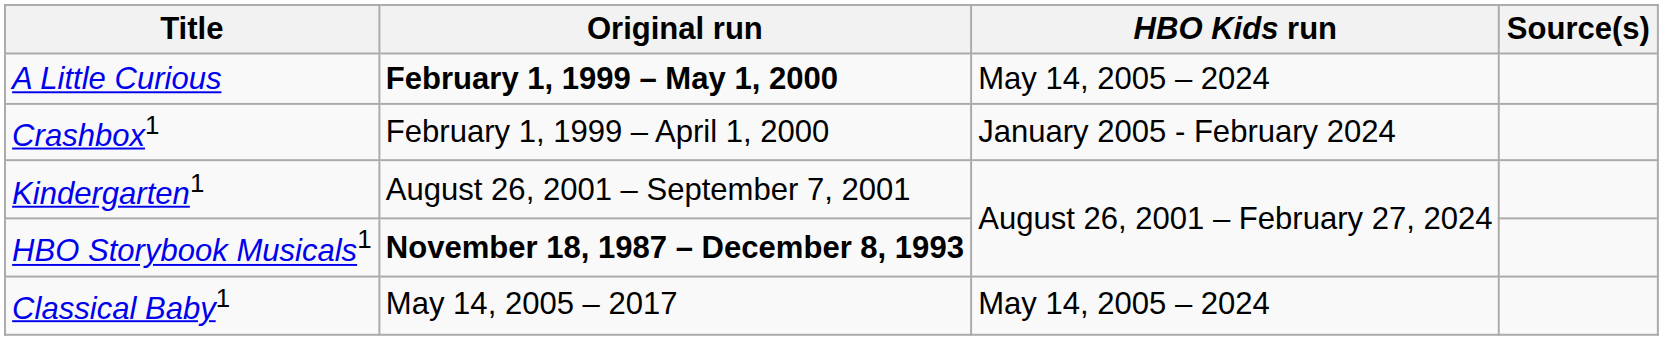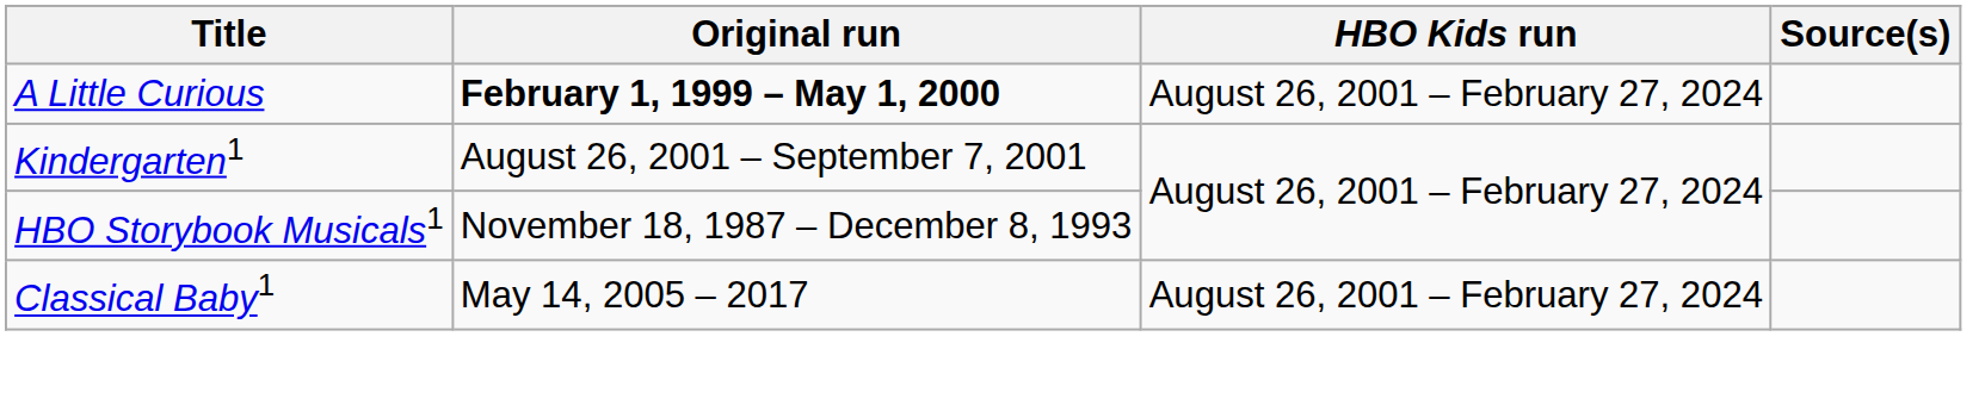A Little Curious | HBO Kids run: May 14, 2005 – 2024 -> August 26, 2001 – February 27, 2024
- row: Crashbox1 | February 1, 1999 – April 1, 2000 | January 2005 - February 2024
HBO Storybook Musicals1 | Original run: bold -> normal
Classical Baby1 | HBO Kids run: May 14, 2005 – 2024 -> August 26, 2001 – February 27, 2024
